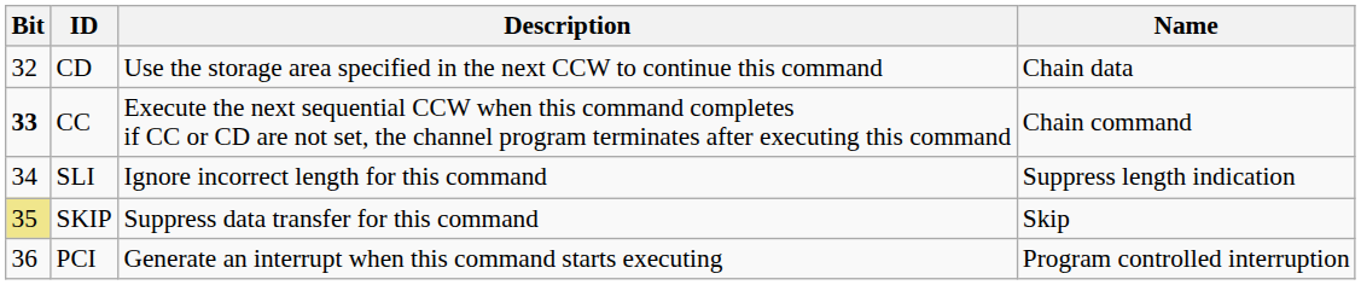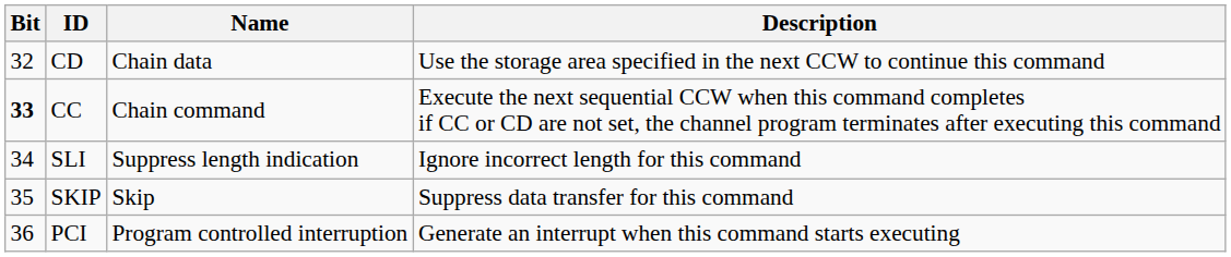columns swapped: Name <-> Description
SKIP | Bit: khaki background -> no background
